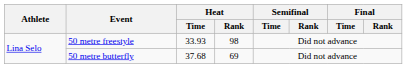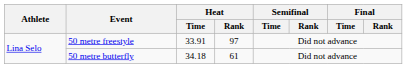50 metre freestyle | Heat / Time: 33.93 -> 33.91
50 metre freestyle | Heat / Rank: 98 -> 97
50 metre butterfly | Heat / Time: 37.68 -> 34.18
50 metre butterfly | Heat / Rank: 69 -> 61
